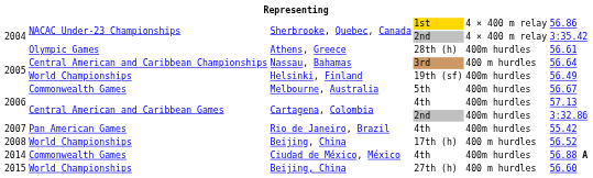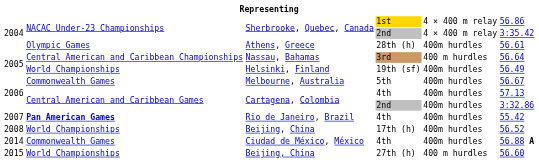Rio de Janeiro, Brazil | column 2: normal -> bold
Beijing, China / 17th (h) | column 5: 400 m hurdles -> 400m hurdles
